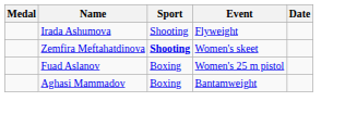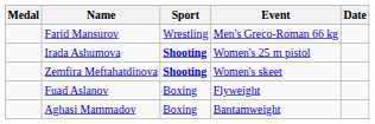+ row: Farid Mansurov | Wrestling | Men's Greco-Roman 66 kg
Irada Ashumova | Sport: normal -> bold
Irada Ashumova | Event: Flyweight -> Women's 25 m pistol
Fuad Aslanov | Event: Women's 25 m pistol -> Flyweight
